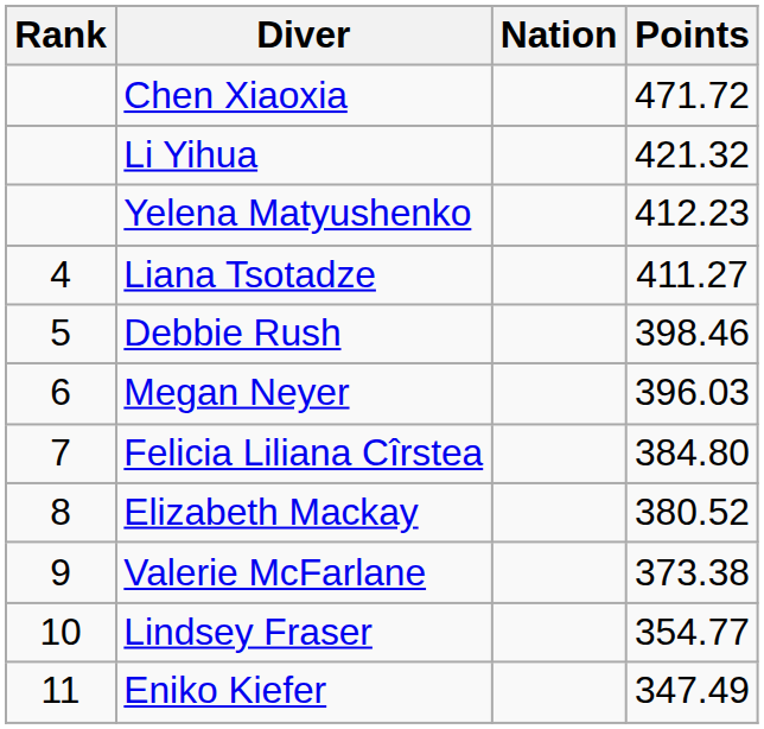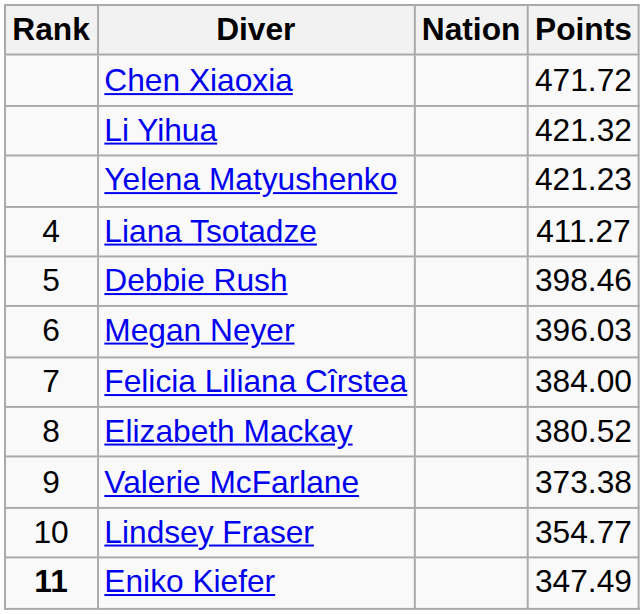Yelena Matyushenko | Points: 412.23 -> 421.23
Felicia Liliana Cîrstea | Points: 384.80 -> 384.00
Eniko Kiefer | Rank: normal -> bold
